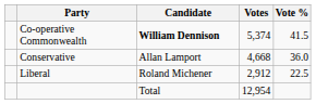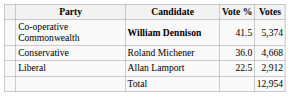columns swapped: Votes <-> Vote %
Conservative | Candidate: Allan Lamport -> Roland Michener
Liberal | Candidate: Roland Michener -> Allan Lamport
